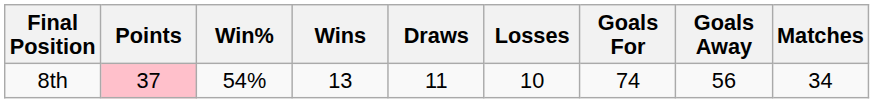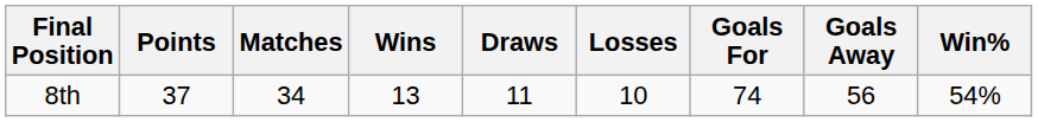columns swapped: Matches <-> Win%
8th | Points: pink background -> no background
